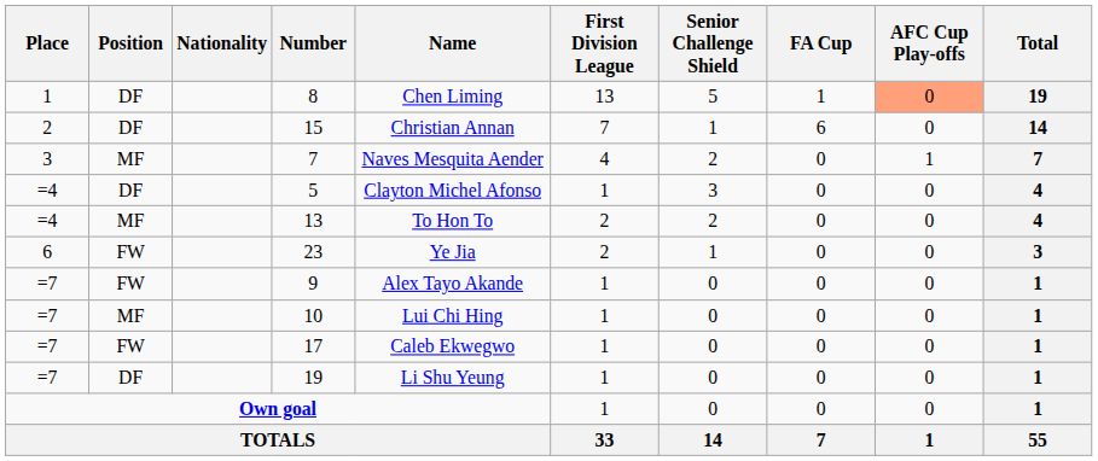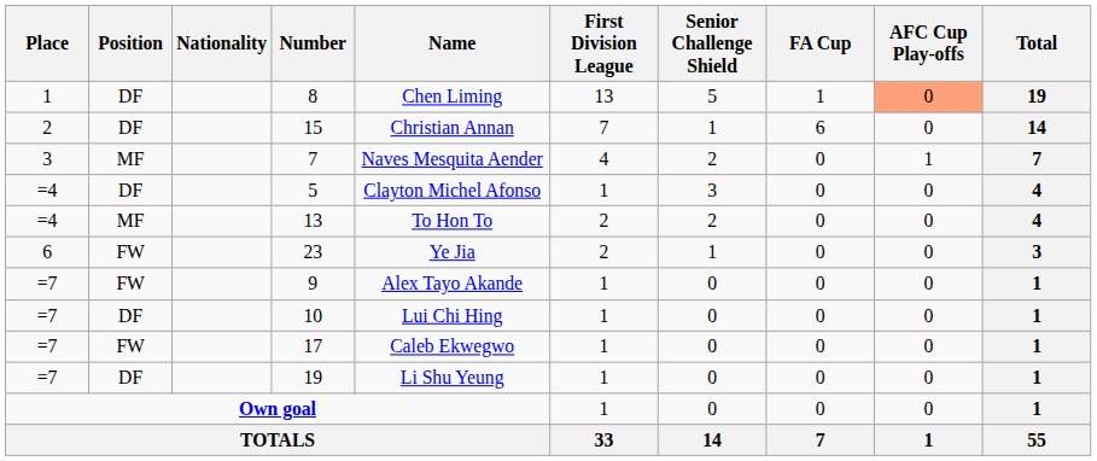10 | Position: MF -> DF
